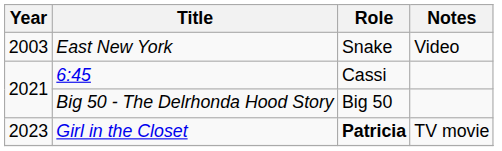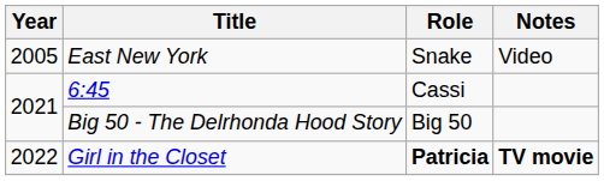East New York | Year: 2003 -> 2005
Girl in the Closet | Year: 2023 -> 2022
Girl in the Closet | Notes: normal -> bold
